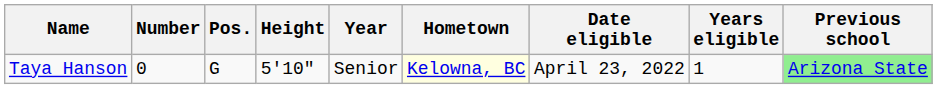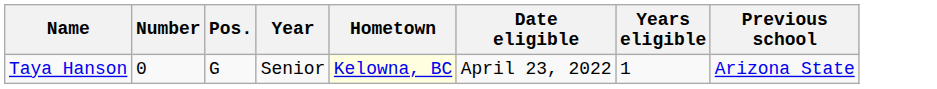- column: Height | 5'10"
Taya Hanson | Previous school: lightgreen background -> no background
